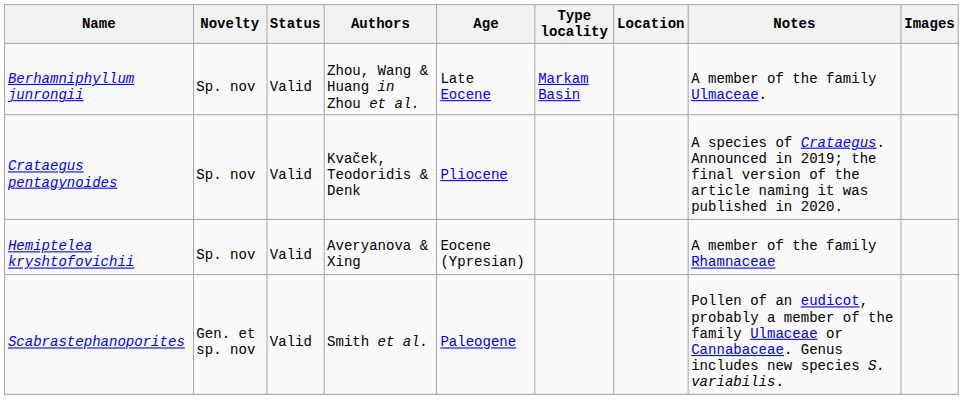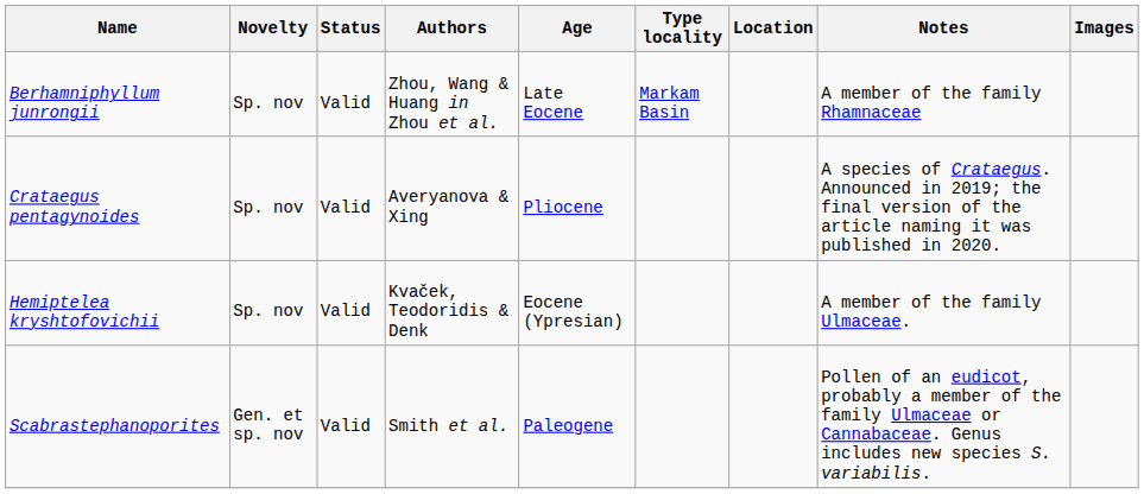Berhamniphyllum junrongii | Notes: A member of the family Ulmaceae. -> A member of the family Rhamnaceae
Crataegus pentagynoides | Authors: Kvaček, Teodoridis & Denk -> Averyanova & Xing
Hemiptelea kryshtofovichii | Authors: Averyanova & Xing -> Kvaček, Teodoridis & Denk
Hemiptelea kryshtofovichii | Notes: A member of the family Rhamnaceae -> A member of the family Ulmaceae.
